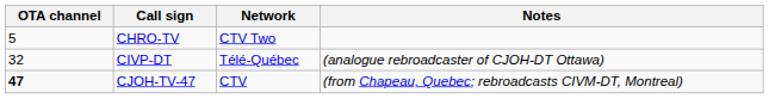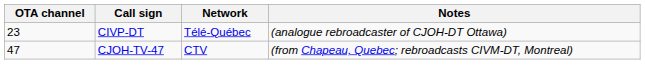- row: 5 | CHRO-TV | CTV Two
CIVP-DT | OTA channel: 32 -> 23
CJOH-TV-47 | OTA channel: bold -> normal
